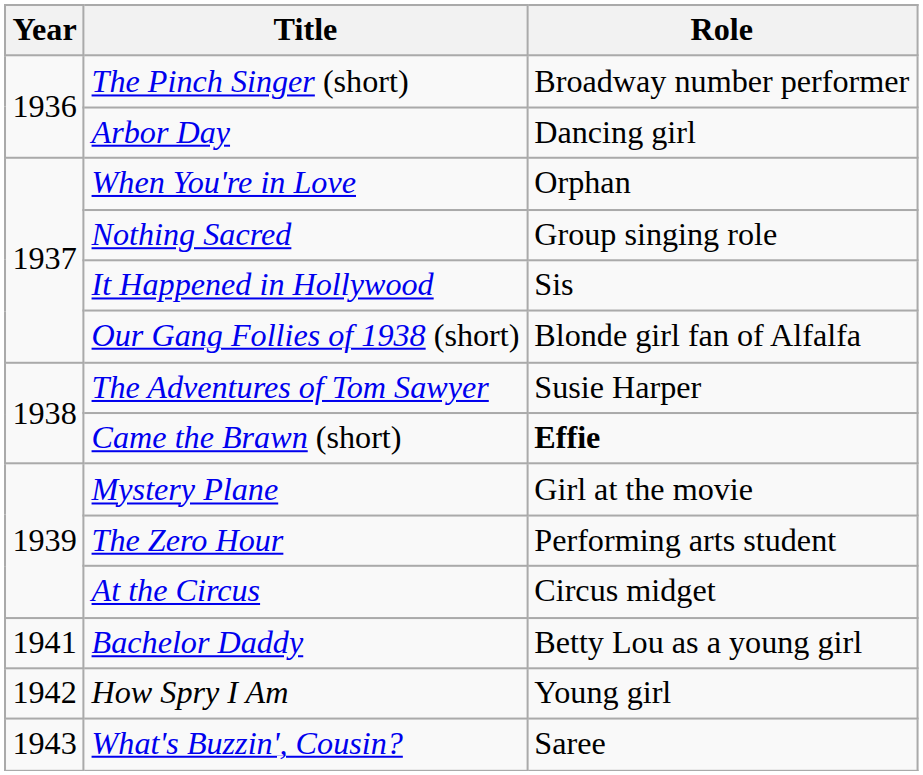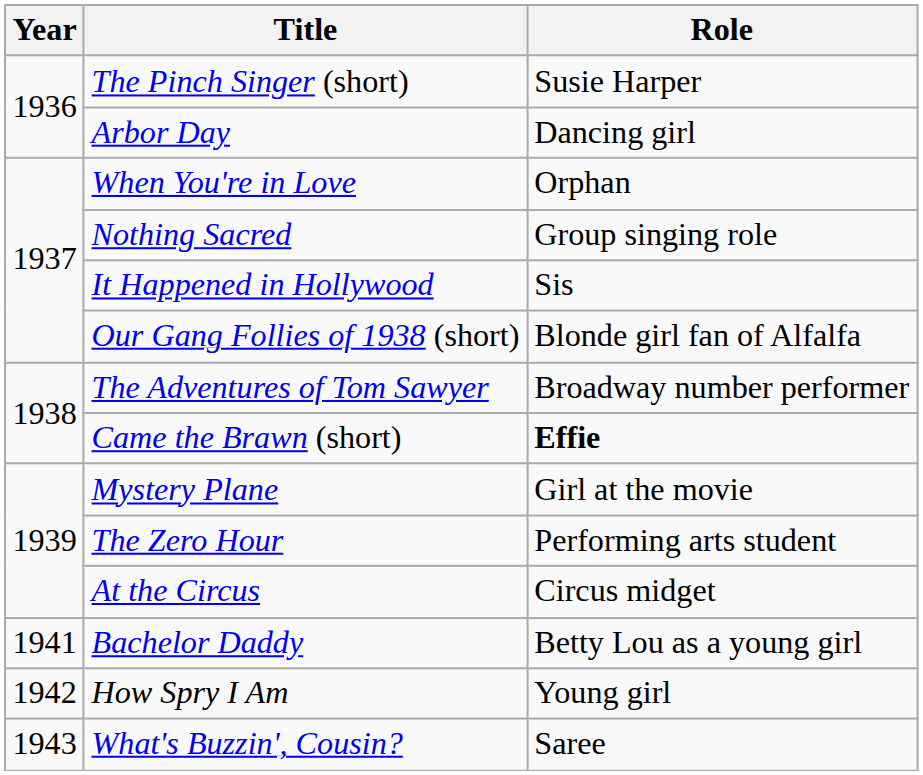The Pinch Singer (short) | Role: Broadway number performer -> Susie Harper
The Adventures of Tom Sawyer | Role: Susie Harper -> Broadway number performer
